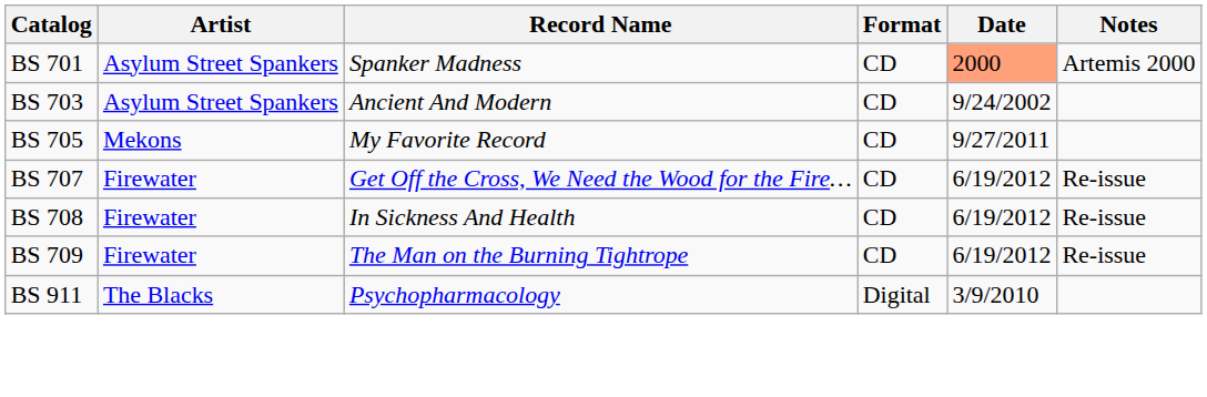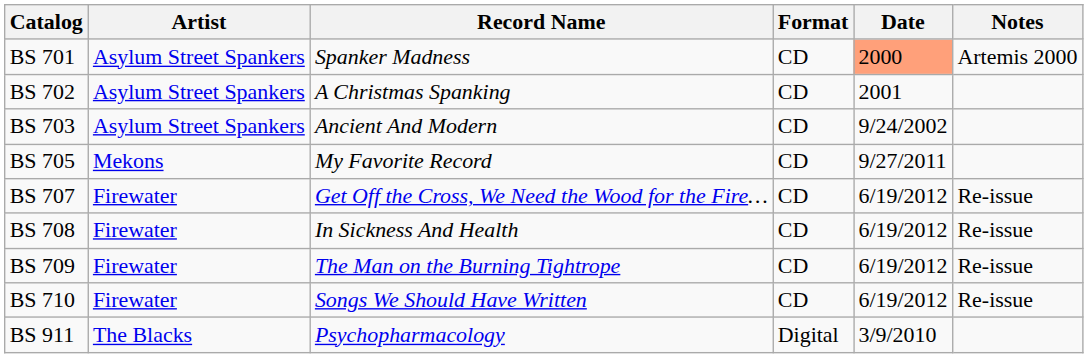+ row: BS 702 | Asylum Street Spankers | A Christmas Spanking | CD | 2001
+ row: BS 710 | Firewater | Songs We Should Have Written | CD | 6/19/2012 | Re-issue
